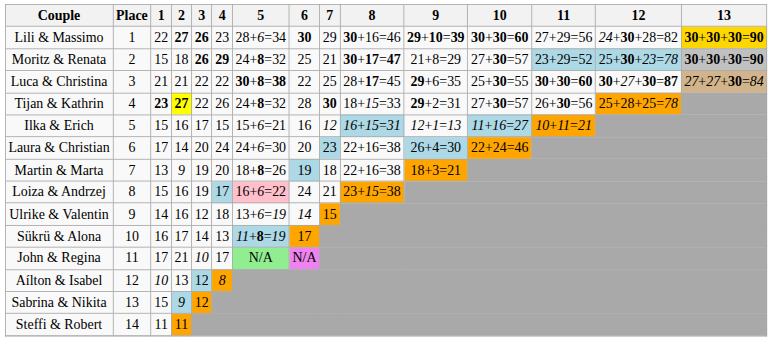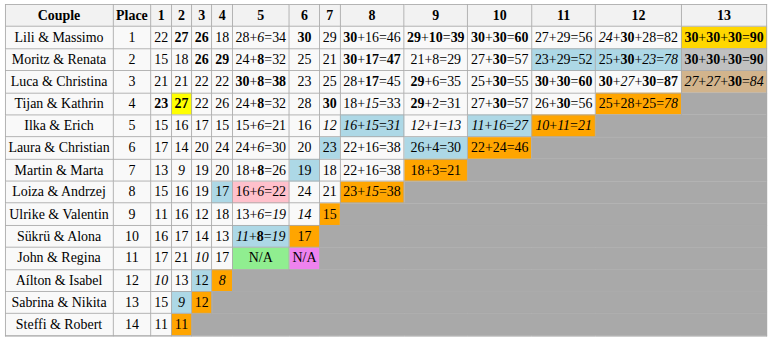Lili & Massimo | 4: 23 -> 18
Luca & Christina | 6: 22 -> 23
Ulrike & Valentin | 1: 14 -> 11
